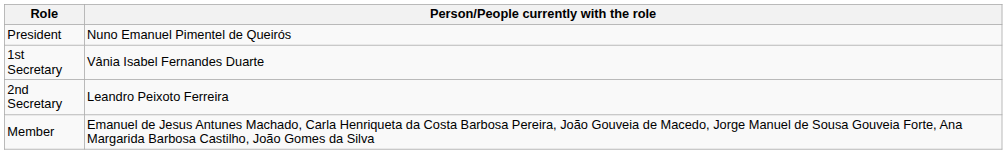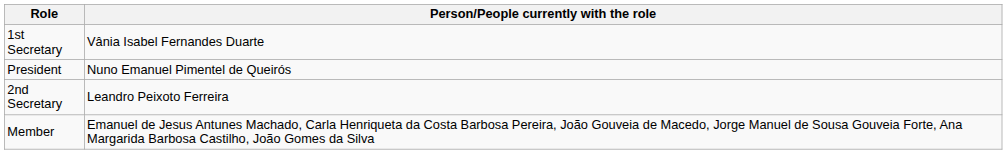rows swapped: President <-> 1st Secretary
